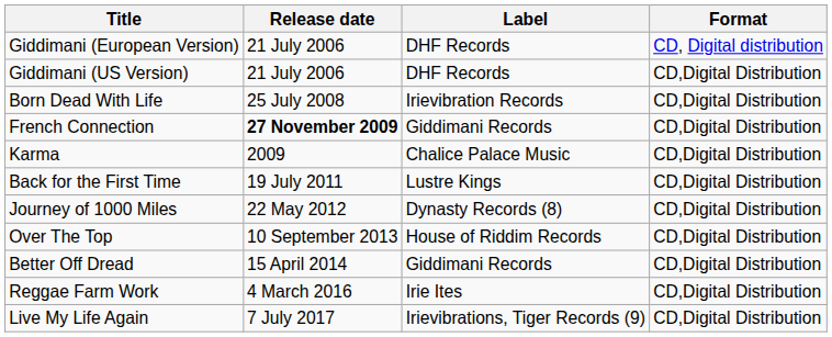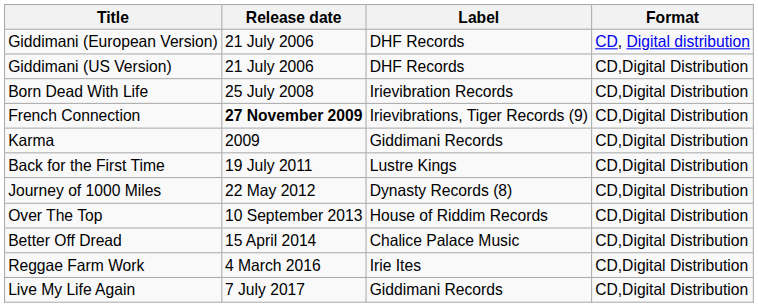French Connection | Label: Giddimani Records -> Irievibrations, Tiger Records (9)
Karma | Label: Chalice Palace Music -> Giddimani Records
Better Off Dread | Label: Giddimani Records -> Chalice Palace Music
Live My Life Again | Label: Irievibrations, Tiger Records (9) -> Giddimani Records
